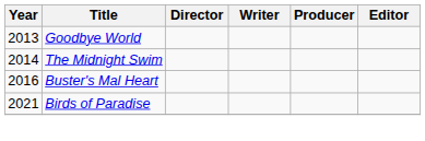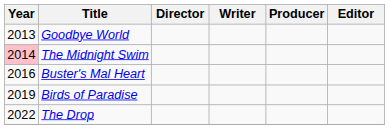The Midnight Swim | Year: no background -> pink background
Birds of Paradise | Year: 2021 -> 2019
+ row: 2022 | The Drop
